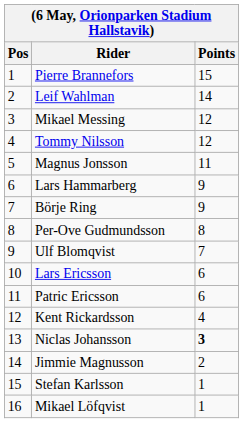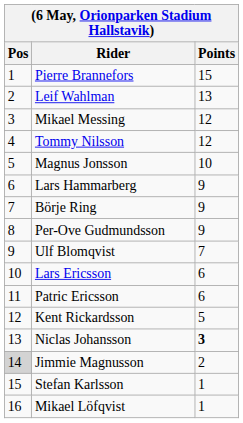Leif Wahlman | Points: 14 -> 13
Magnus Jonsson | Points: 11 -> 10
Per-Ove Gudmundsson | Points: 8 -> 9
Kent Rickardsson | Points: 4 -> 5
Jimmie Magnusson | Pos: no background -> lightgrey background
